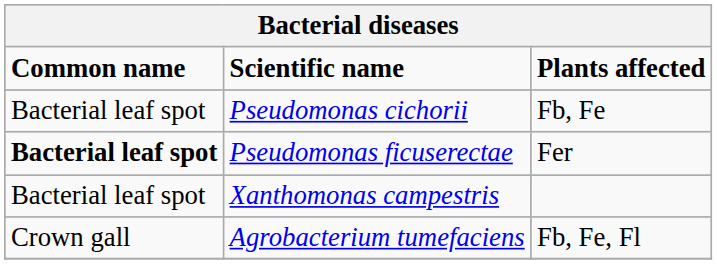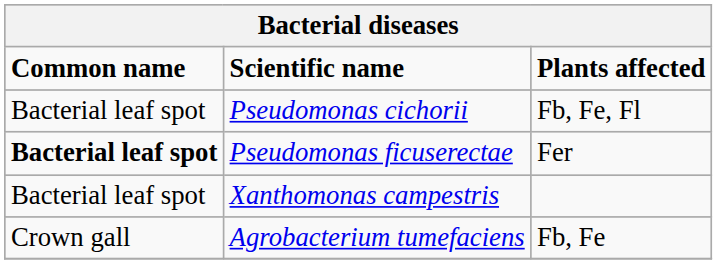Pseudomonas cichorii | Plants affected: Fb, Fe -> Fb, Fe, Fl
Agrobacterium tumefaciens | Plants affected: Fb, Fe, Fl -> Fb, Fe
